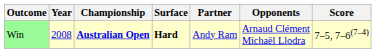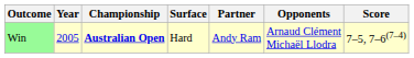Win | Year: 2008 -> 2005
Win | Surface: bold -> normal
